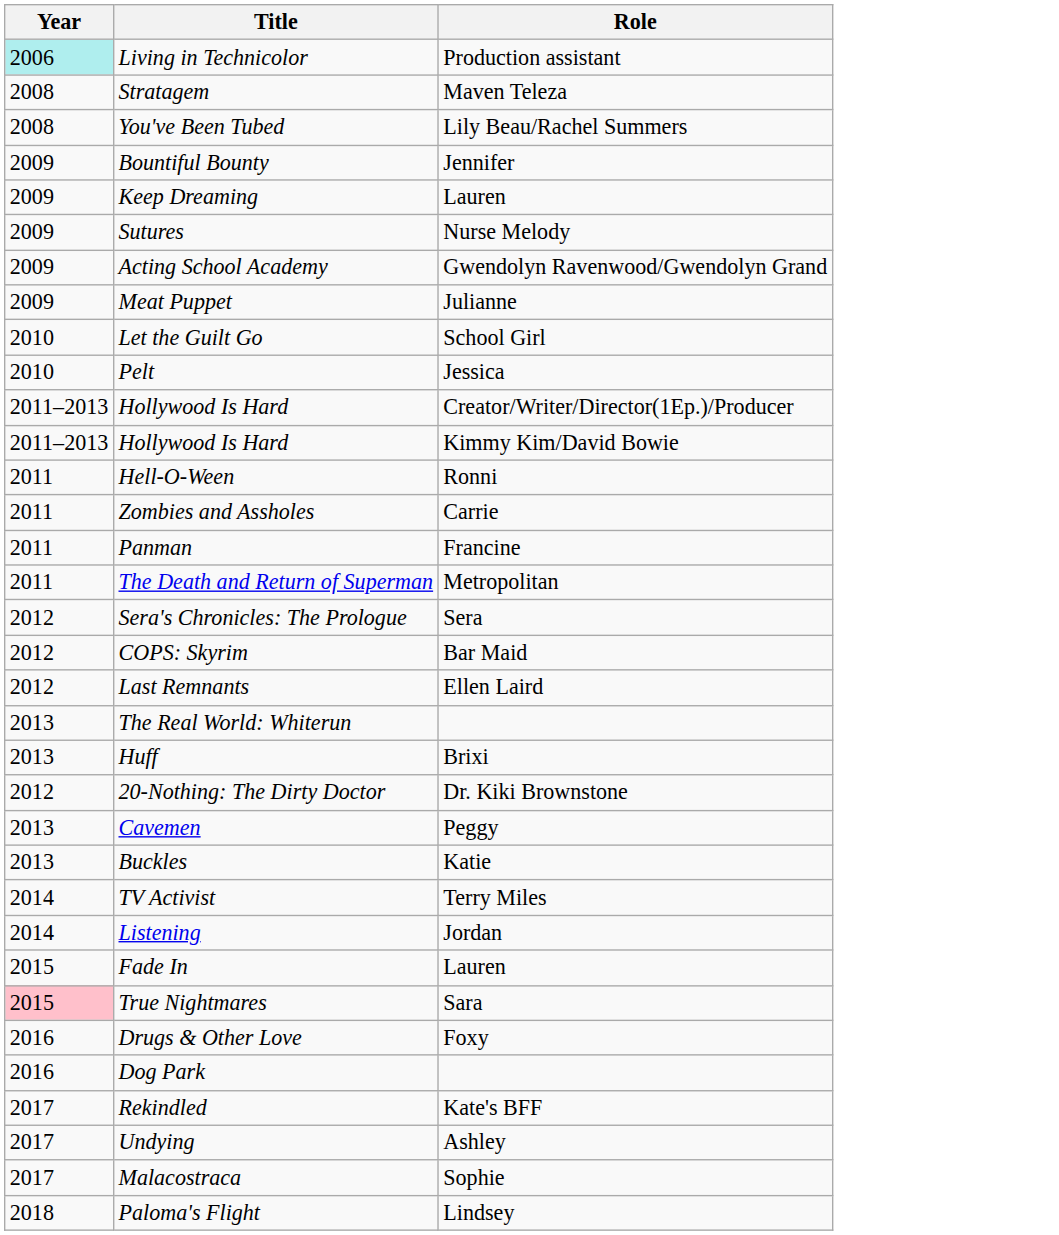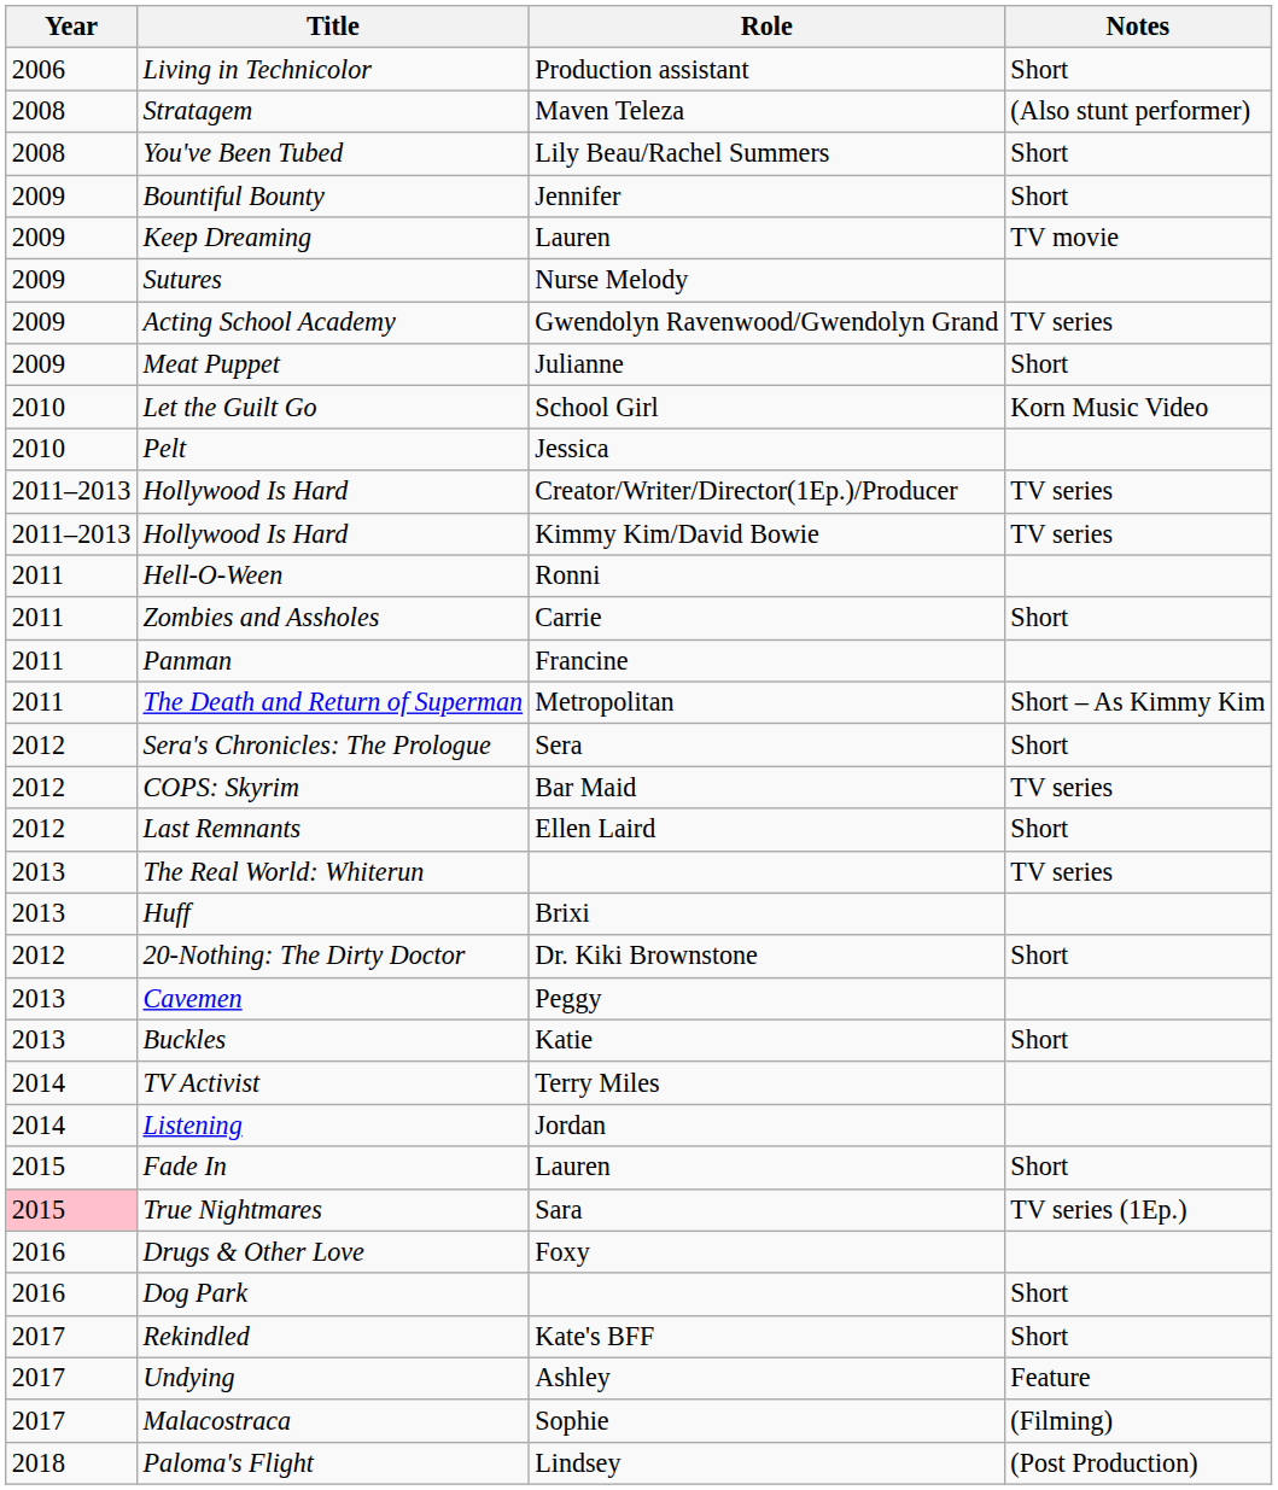+ column: Notes | Short | (Also stunt performer) | Short | Short | TV movie | TV series | Short | Korn Music Video | TV series | TV series | Short | Short – As Kimmy Kim | Short | TV series | Short | TV series | Short | Short | Short | TV series (1Ep.) | Short | Short | Feature | (Filming) | (Post Production)
Living in Technicolor | Year: paleturquoise background -> no background
